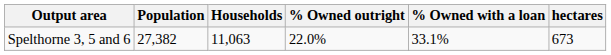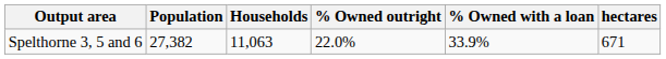Spelthorne 3, 5 and 6 | % Owned with a loan: 33.1% -> 33.9%
Spelthorne 3, 5 and 6 | hectares: 673 -> 671
